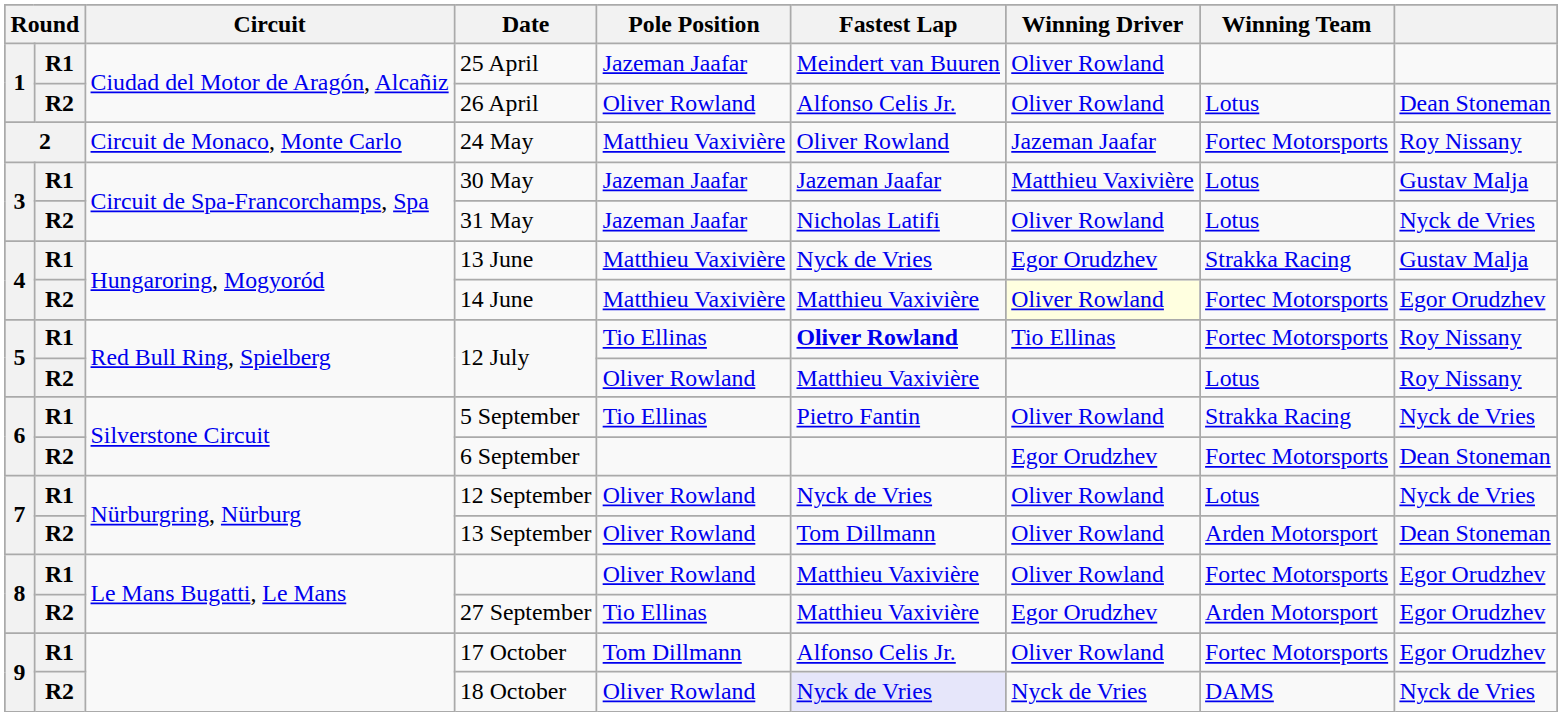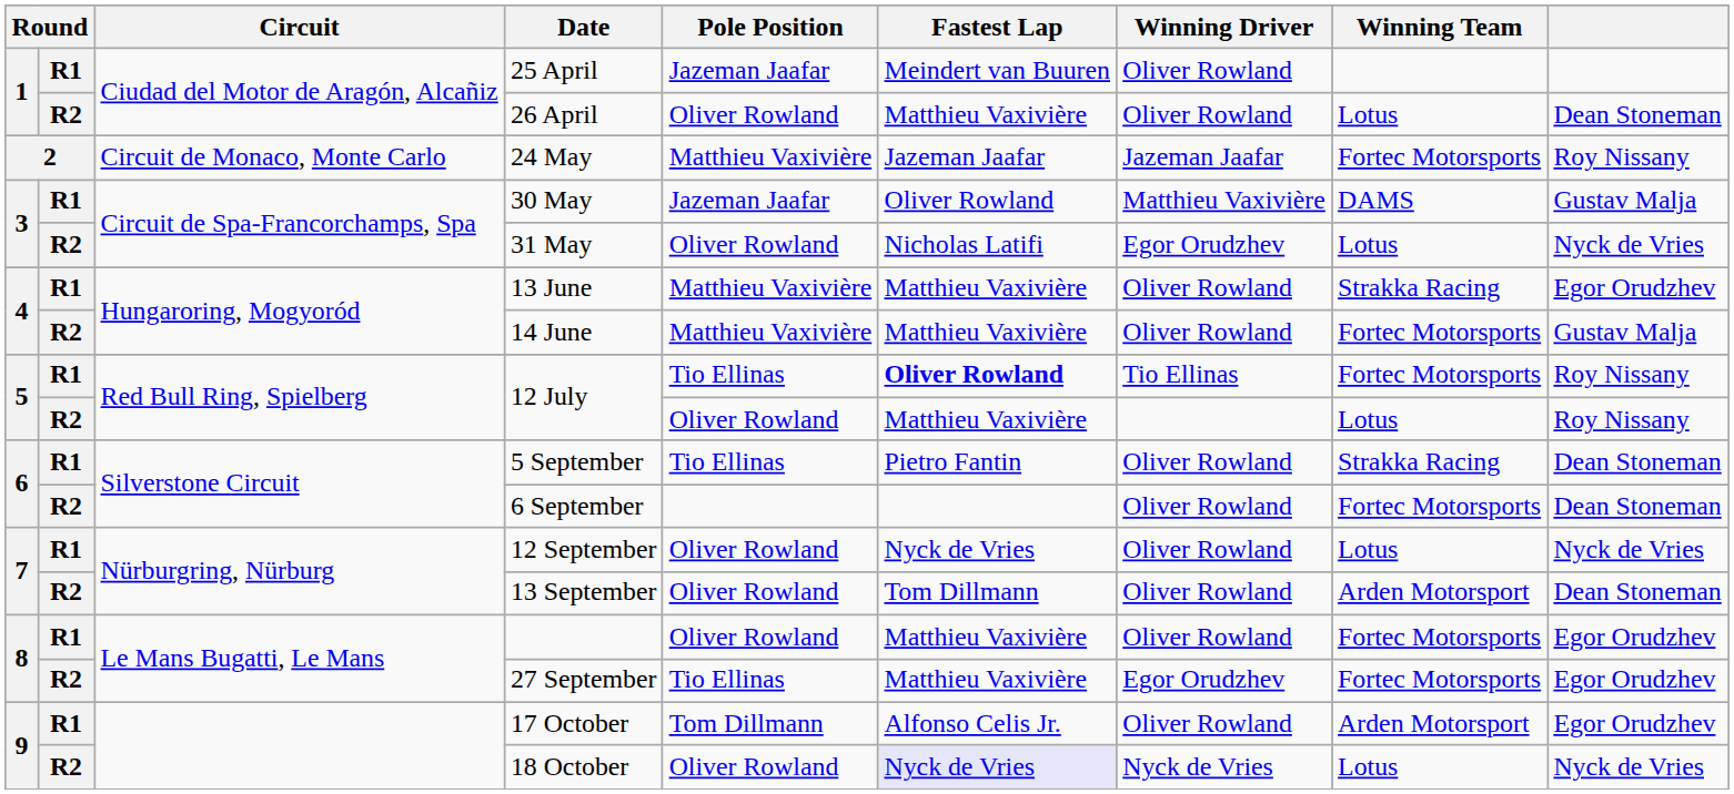26 April | Fastest Lap: Alfonso Celis Jr. -> Matthieu Vaxivière
24 May | Fastest Lap: Oliver Rowland -> Jazeman Jaafar
30 May | Fastest Lap: Jazeman Jaafar -> Oliver Rowland
30 May | Winning Team: Lotus -> DAMS
31 May | Pole Position: Jazeman Jaafar -> Oliver Rowland
31 May | Winning Driver: Oliver Rowland -> Egor Orudzhev
13 June | Fastest Lap: Nyck de Vries -> Matthieu Vaxivière
13 June | Winning Driver: Egor Orudzhev -> Oliver Rowland
13 June | column 9: Gustav Malja -> Egor Orudzhev
14 June | Winning Driver: lightyellow background -> no background
14 June | column 9: Egor Orudzhev -> Gustav Malja
5 September | column 9: Nyck de Vries -> Dean Stoneman
6 September | Winning Driver: Egor Orudzhev -> Oliver Rowland
27 September | Winning Team: Arden Motorsport -> Fortec Motorsports
17 October | Winning Team: Fortec Motorsports -> Arden Motorsport
18 October | Winning Team: DAMS -> Lotus
